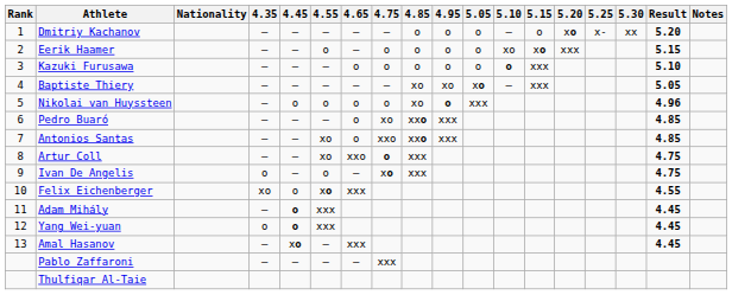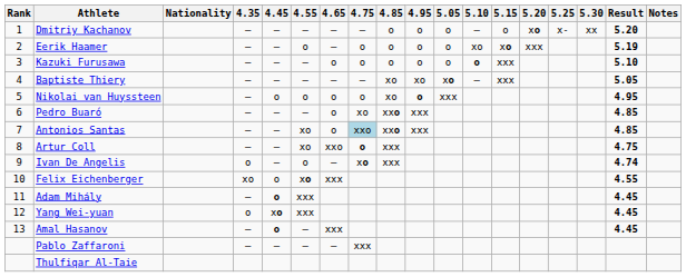Eerik Haamer | Result: 5.15 -> 5.19
Nikolai van Huyssteen | Result: 4.96 -> 4.95
Antonios Santas | 4.75: no background -> lightblue background
Ivan De Angelis | Result: 4.75 -> 4.74
Yang Wei-yuan | 4.45: o -> xo
Amal Hasanov | 4.45: xo -> o
